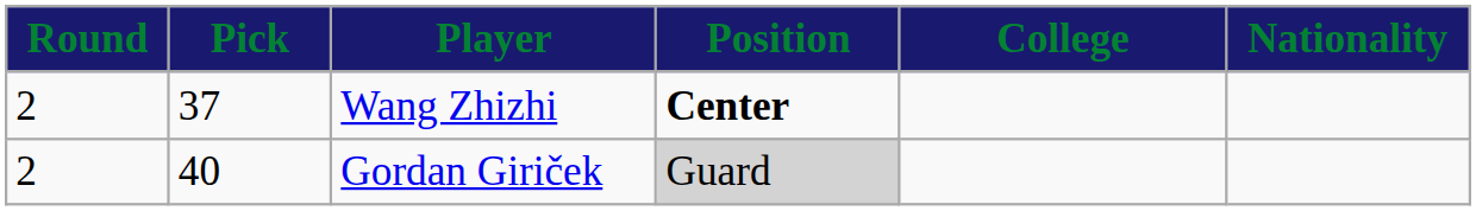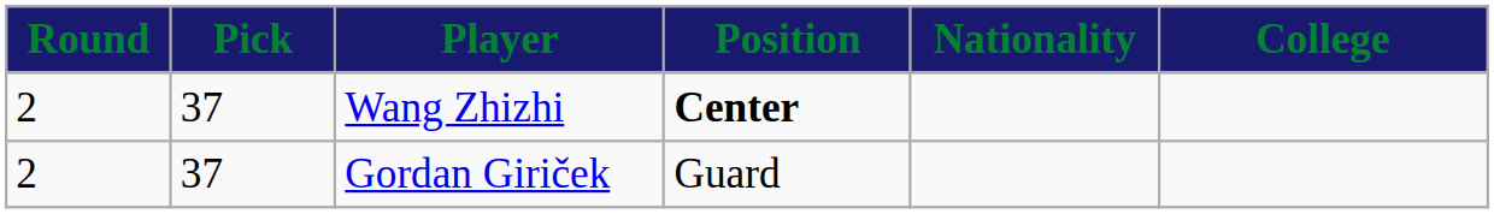columns swapped: Nationality <-> College
Gordan Giriček | Pick: 40 -> 37
Gordan Giriček | Position: lightgrey background -> no background
